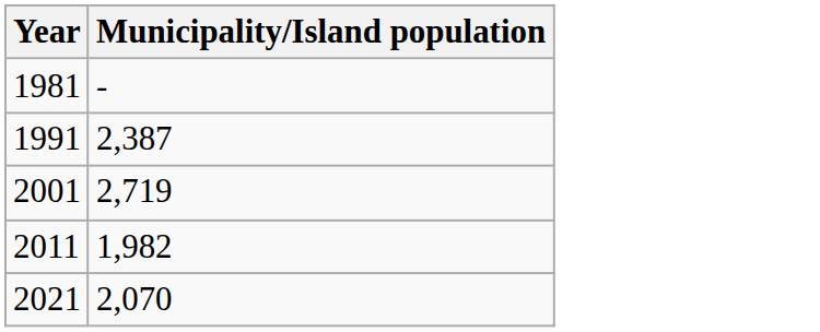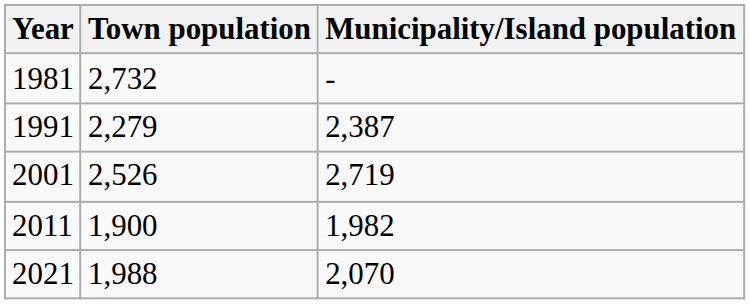+ column: Town population | 2,732 | 2,279 | 2,526 | 1,900 | 1,988
